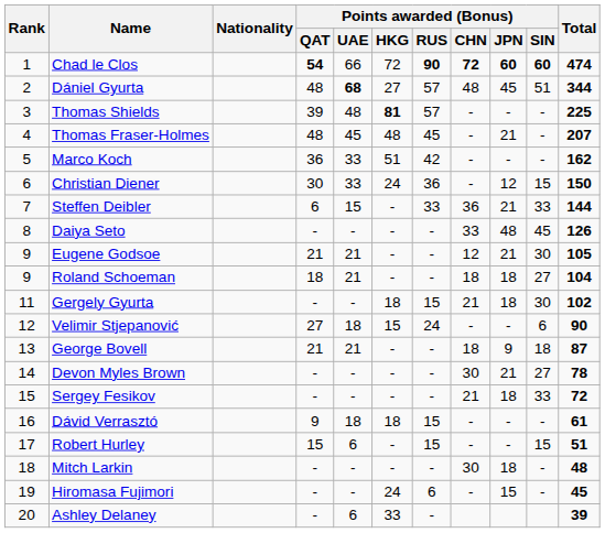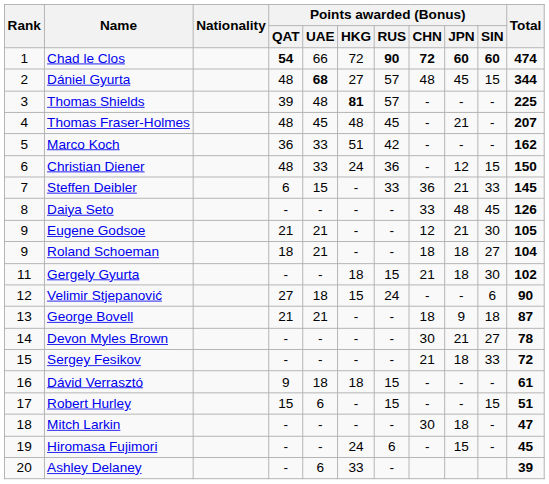Dániel Gyurta | Points awarded (Bonus) / SIN: 51 -> 15
Christian Diener | Points awarded (Bonus) / QAT: 30 -> 48
Steffen Deibler | Total: 144 -> 145
Mitch Larkin | Total: 48 -> 47
